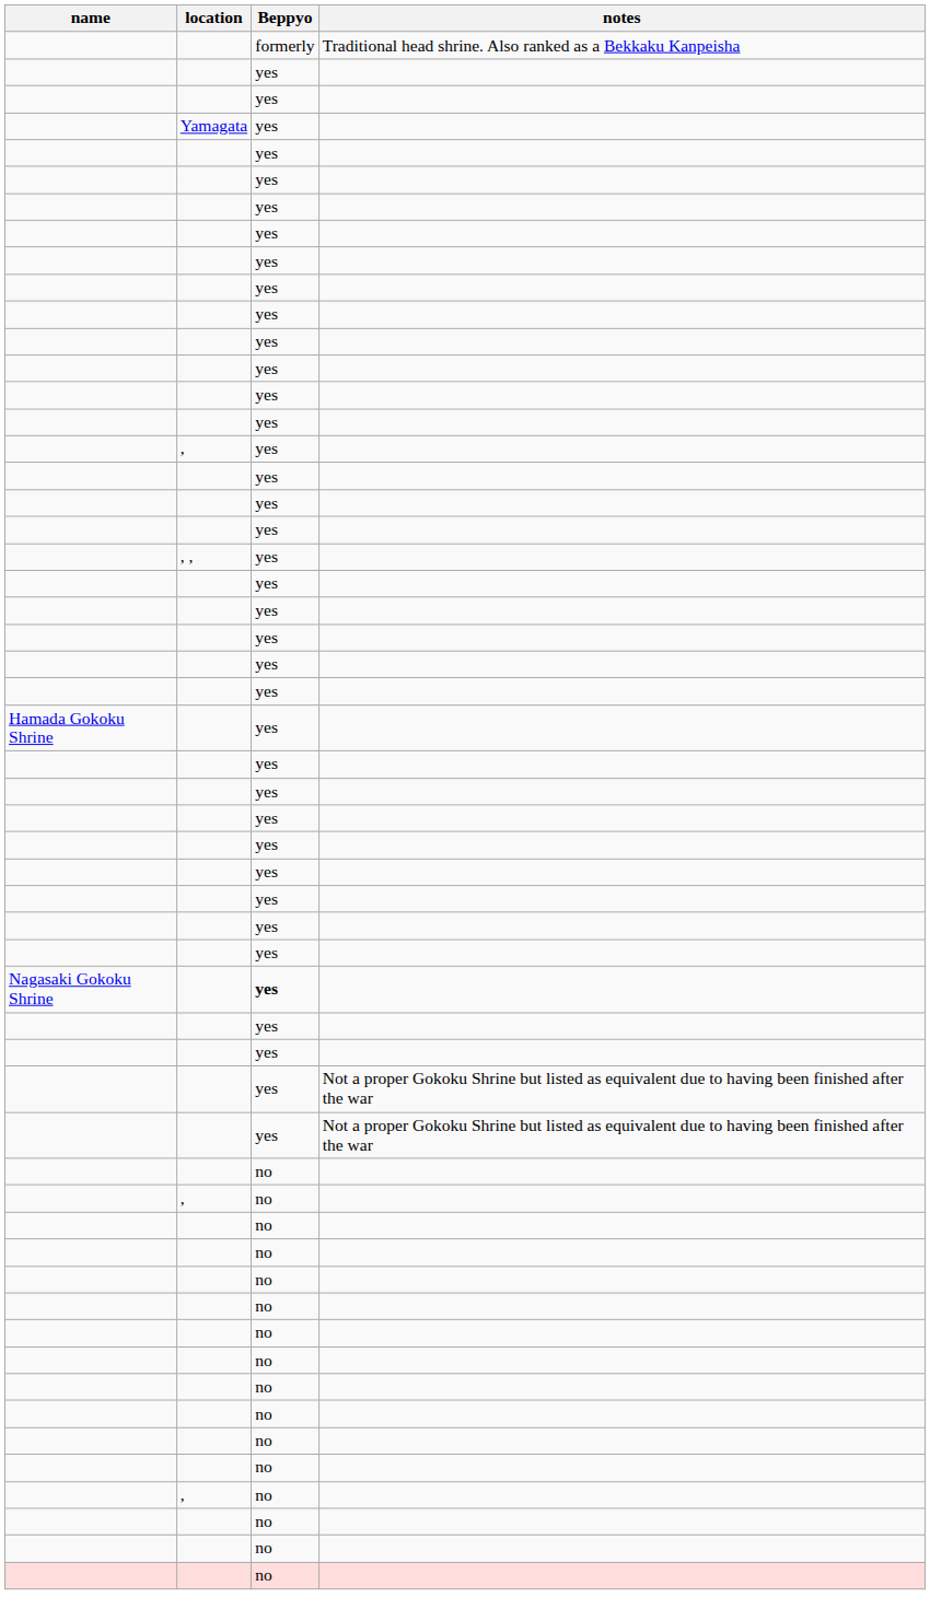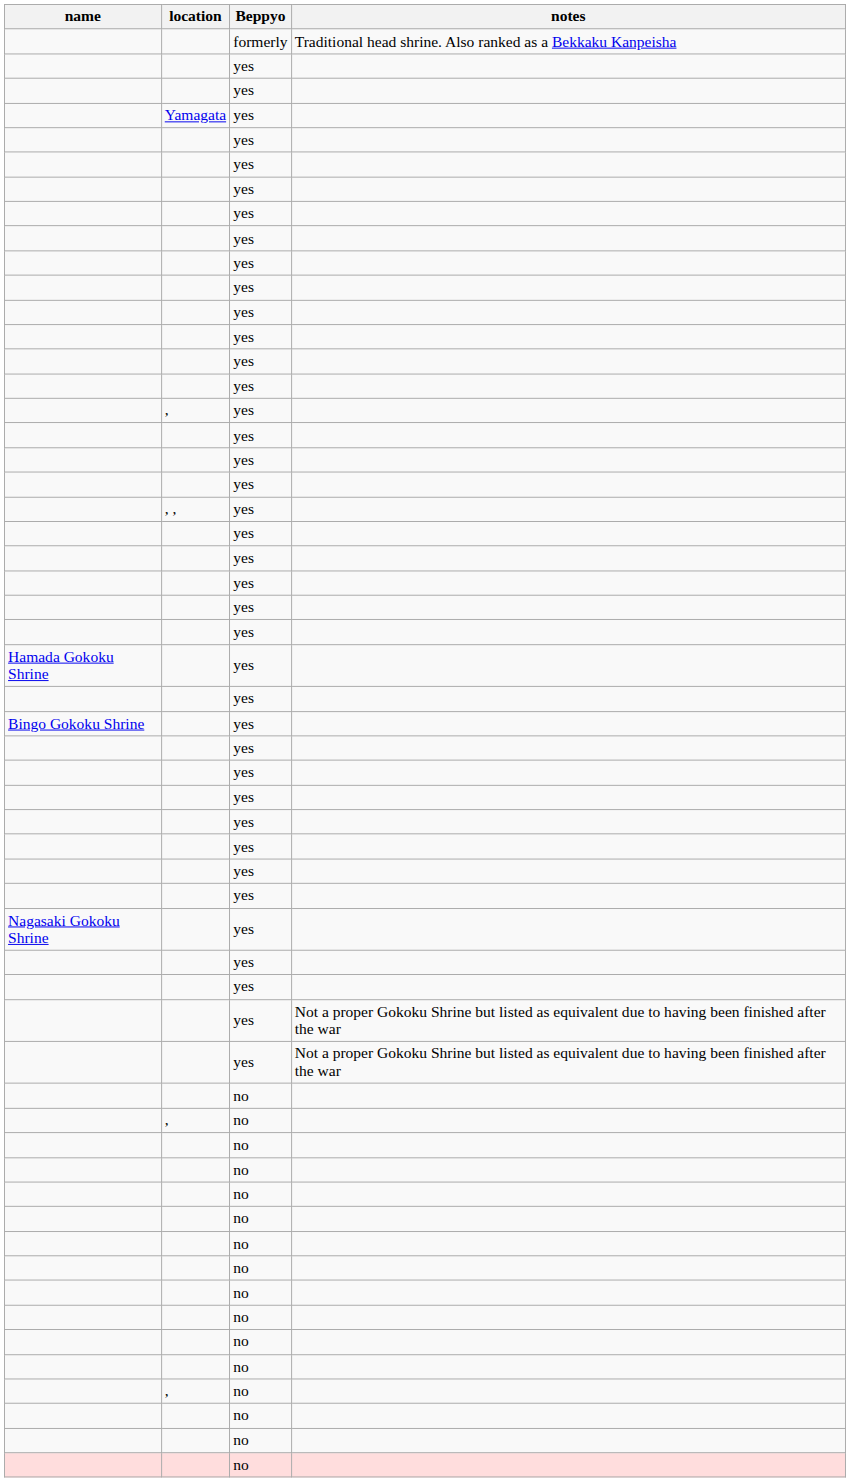+ row: Bingo Gokoku Shrine | yes
Nagasaki Gokoku Shrine | Beppyo: bold -> normal
